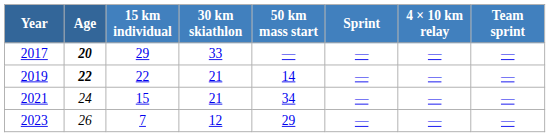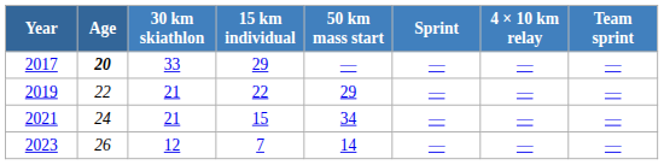columns swapped: 15 km individual <-> 30 km skiathlon
2019 | Age: bold -> normal
2019 | 50 km mass start: 14 -> 29
2023 | 50 km mass start: 29 -> 14
